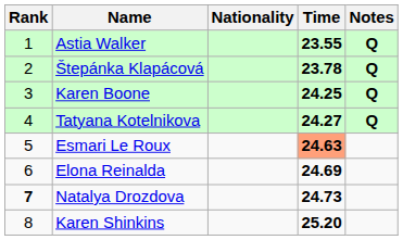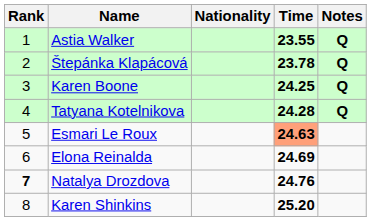Tatyana Kotelnikova | Time: 24.27 -> 24.28
Natalya Drozdova | Time: 24.73 -> 24.76
